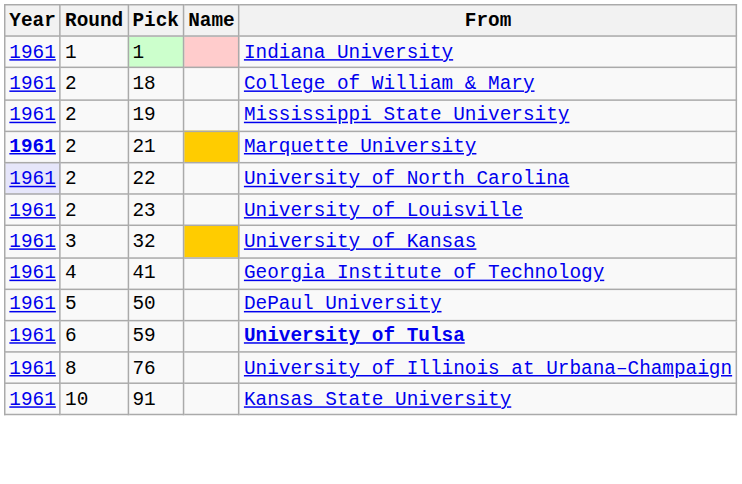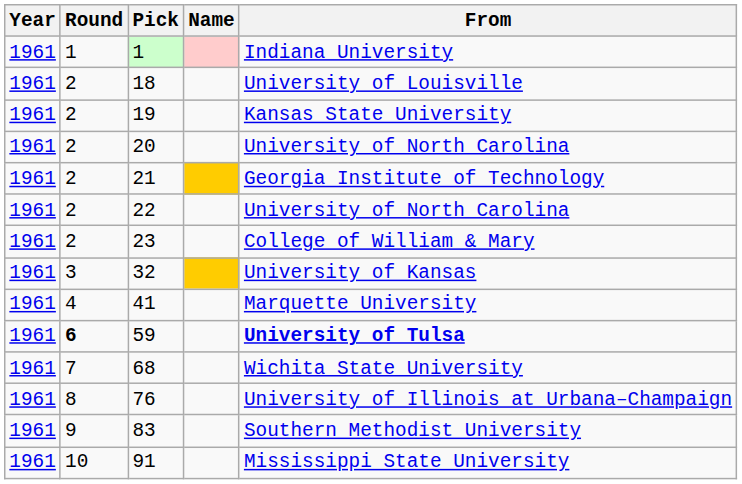18 | From: College of William & Mary -> University of Louisville
19 | From: Mississippi State University -> Kansas State University
+ row: 1961 | 2 | 20 | University of North Carolina
21 | Year: bold -> normal
21 | From: Marquette University -> Georgia Institute of Technology
22 | Year: lavender background -> no background
23 | From: University of Louisville -> College of William & Mary
41 | From: Georgia Institute of Technology -> Marquette University
- row: 1961 | 5 | 50 | DePaul University
59 | Round: normal -> bold
+ row: 1961 | 7 | 68 | Wichita State University
+ row: 1961 | 9 | 83 | Southern Methodist University
91 | From: Kansas State University -> Mississippi State University
